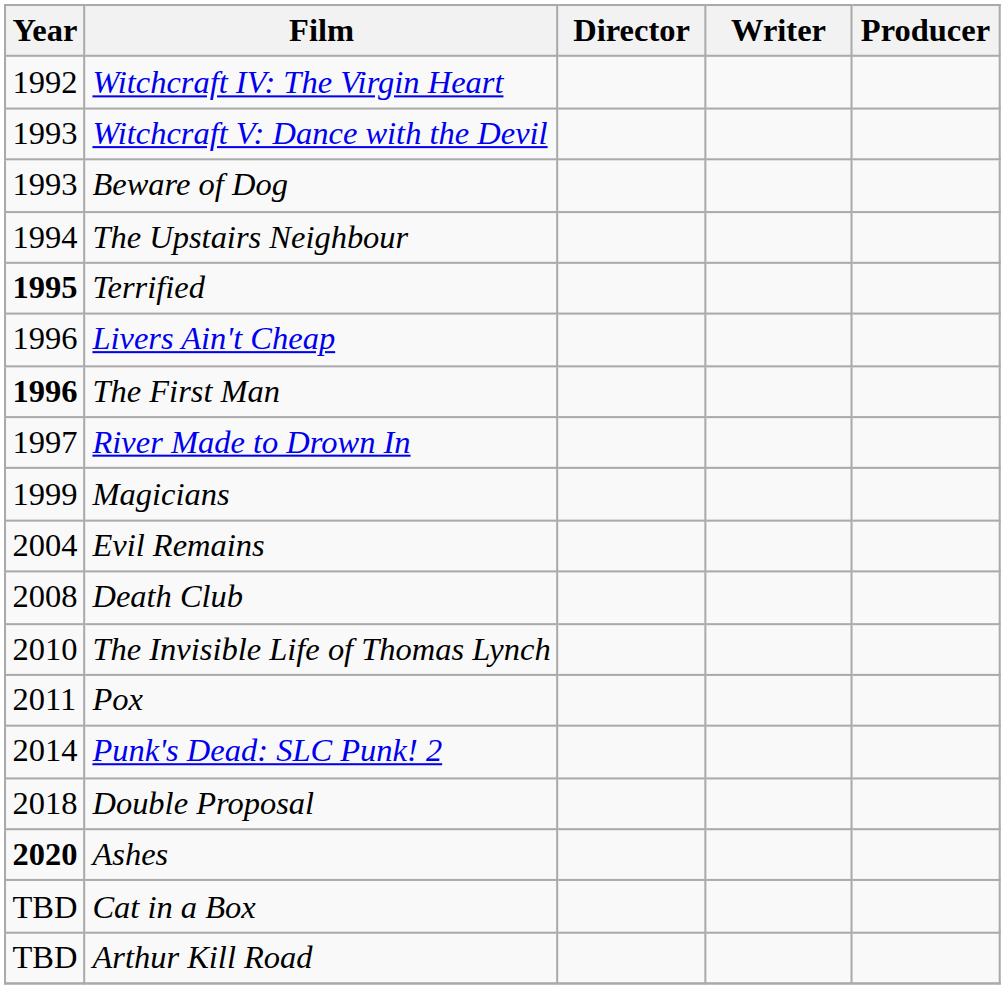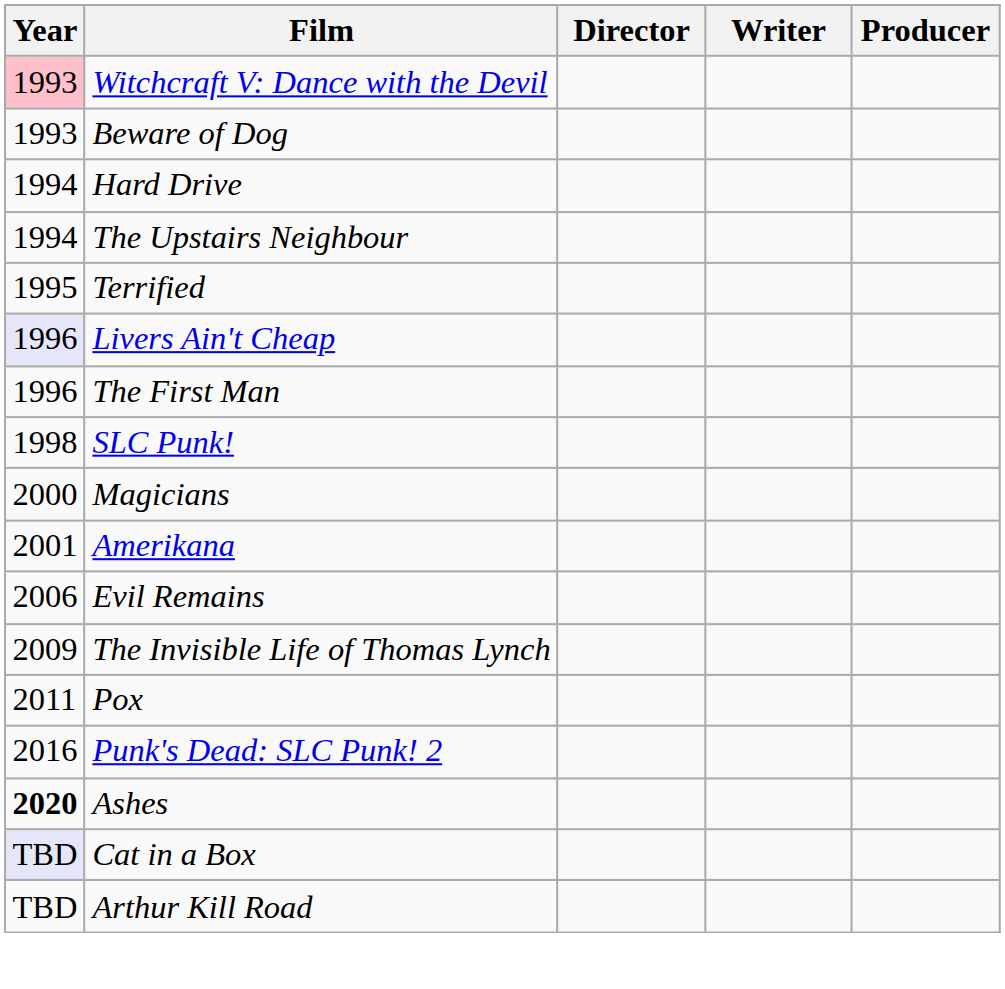- row: 1992 | Witchcraft IV: The Virgin Heart
Witchcraft V: Dance with the Devil | Year: no background -> pink background
+ row: 1994 | Hard Drive
Terrified | Year: bold -> normal
Livers Ain't Cheap | Year: no background -> lavender background
The First Man | Year: bold -> normal
- row: 1997 | River Made to Drown In
+ row: 1998 | SLC Punk!
Magicians | Year: 1999 -> 2000
+ row: 2001 | Amerikana
Evil Remains | Year: 2004 -> 2006
- row: 2008 | Death Club
The Invisible Life of Thomas Lynch | Year: 2010 -> 2009
Punk's Dead: SLC Punk! 2 | Year: 2014 -> 2016
- row: 2018 | Double Proposal
Cat in a Box | Year: no background -> lavender background
